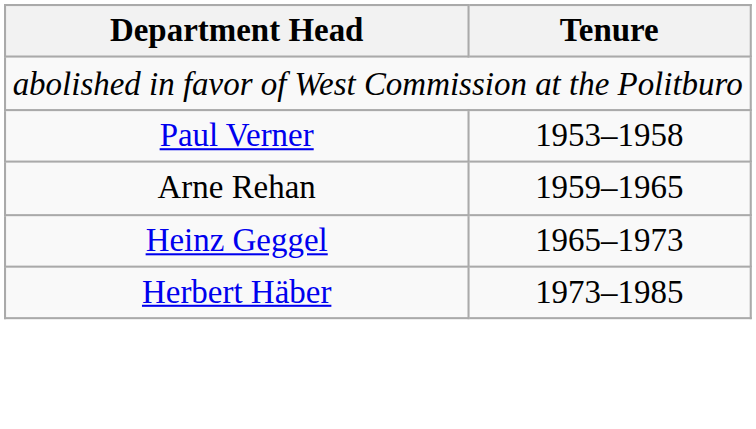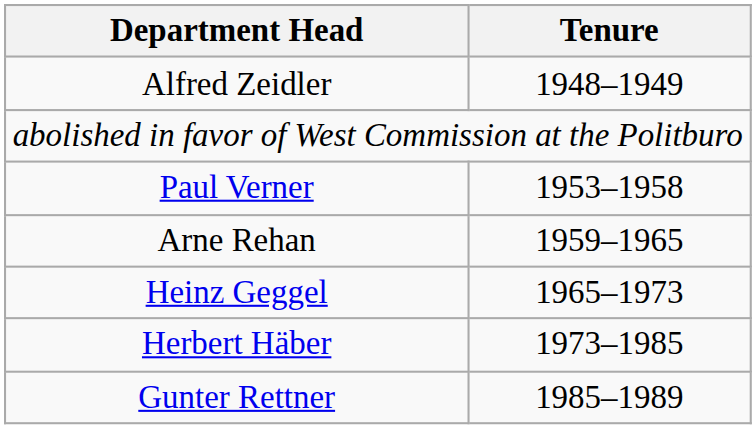+ row: Alfred Zeidler | 1948–1949
+ row: Gunter Rettner | 1985–1989
